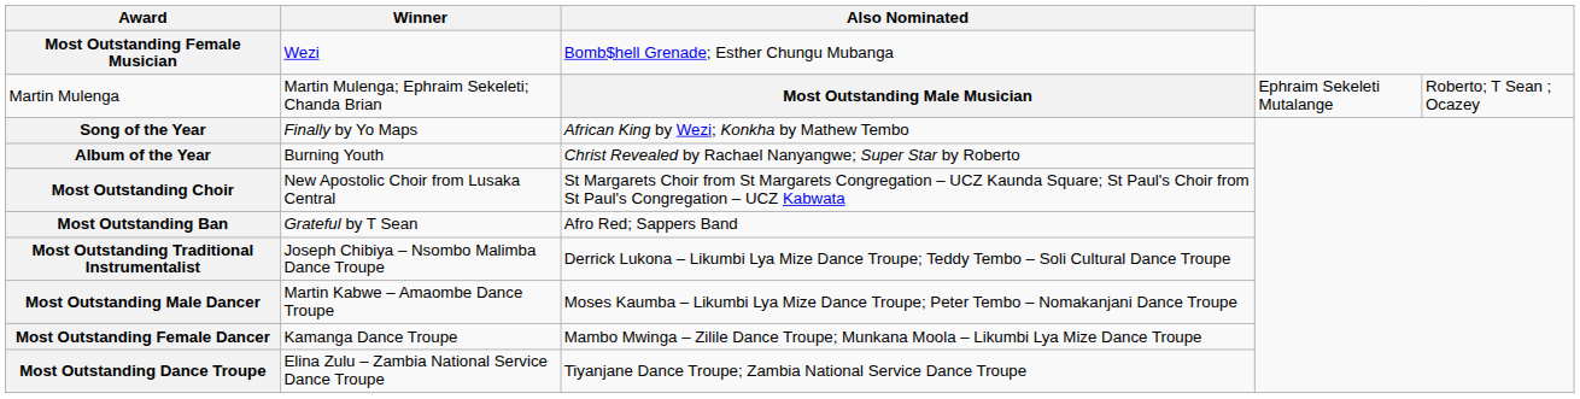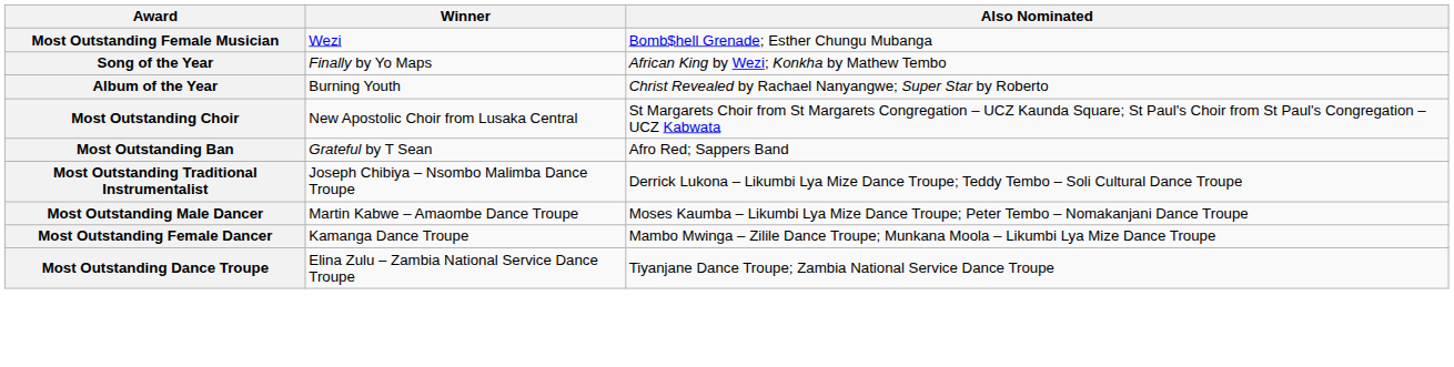- row: Martin Mulenga | Martin Mulenga; Ephraim Sekeleti; Chanda Brian | Most Outstanding Male Musician | Ephraim Sekeleti Mutalange | Roberto; T Sean ; Ocazey
